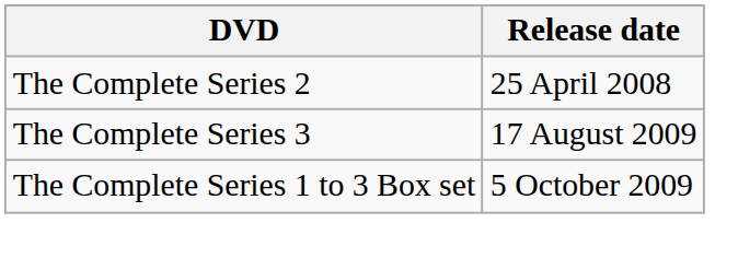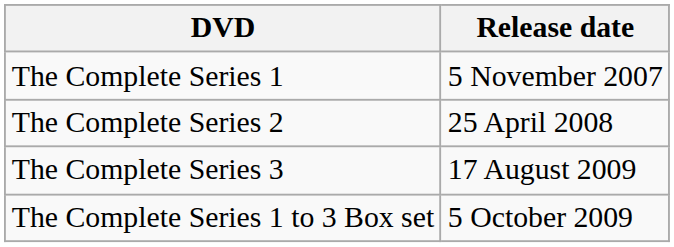+ row: The Complete Series 1 | 5 November 2007
